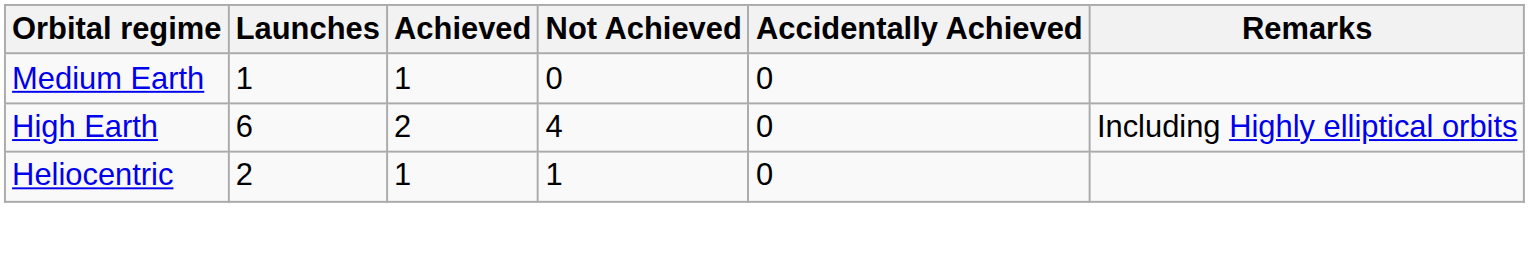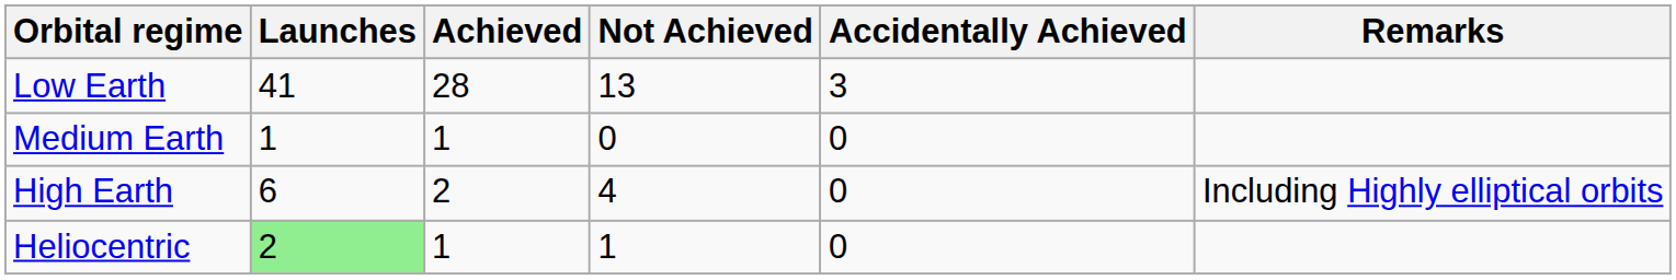+ row: Low Earth | 41 | 28 | 13 | 3
Heliocentric | Launches: no background -> lightgreen background
